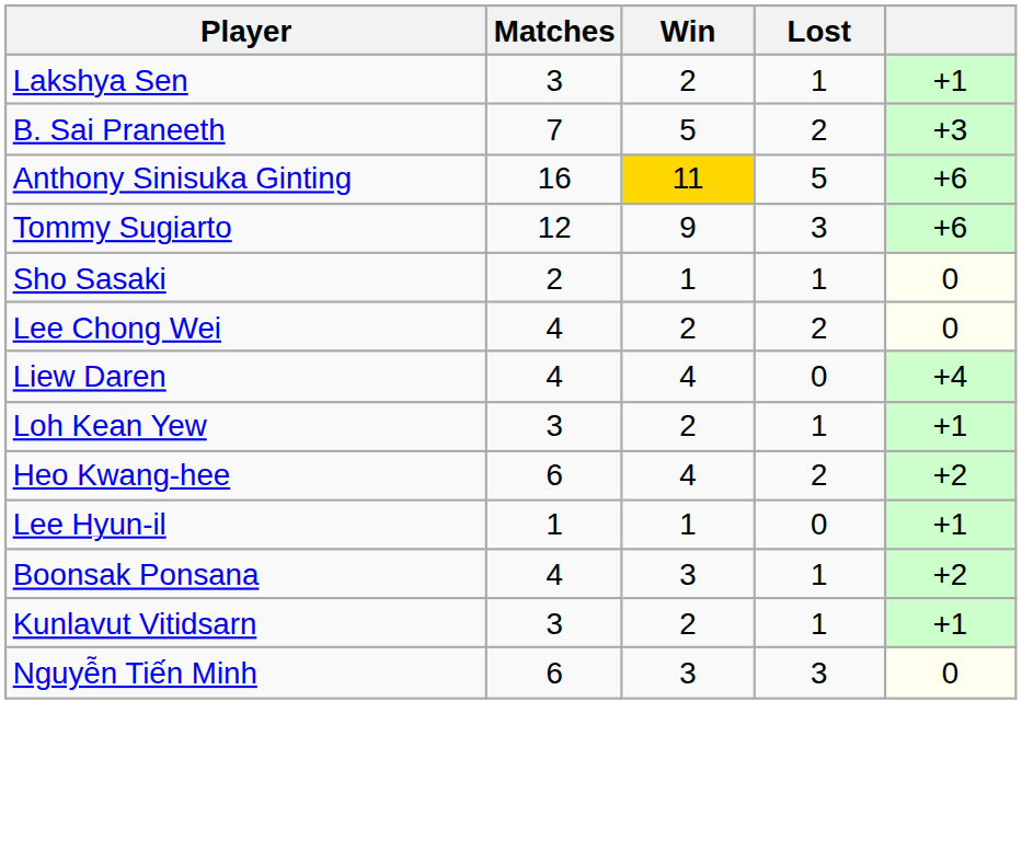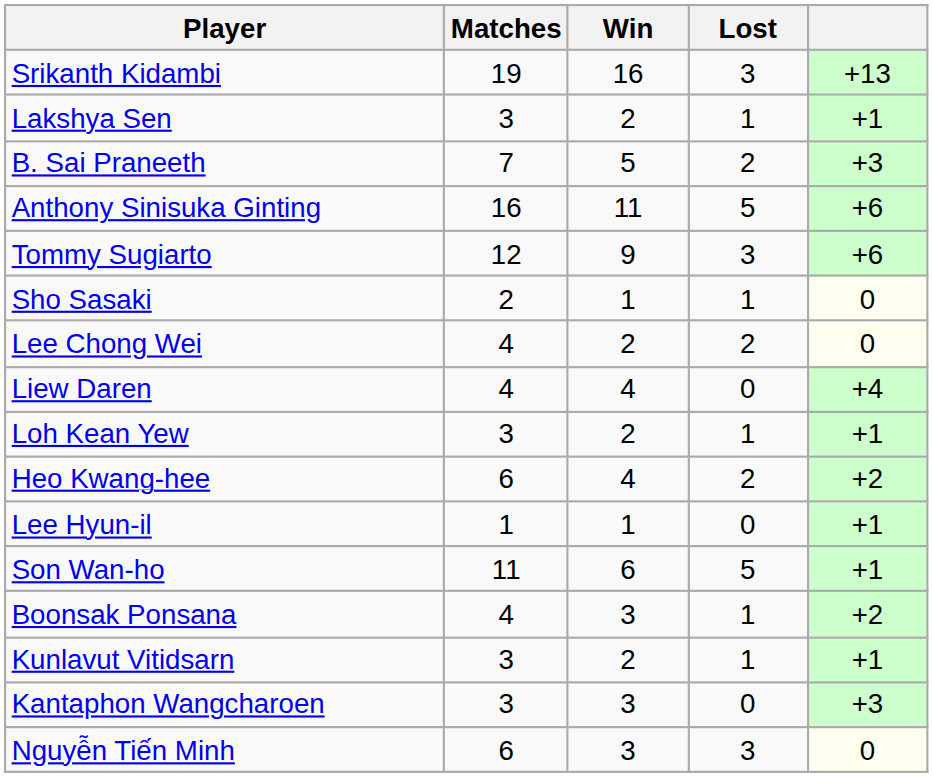+ row: Srikanth Kidambi | 19 | 16 | 3 | +13
Anthony Sinisuka Ginting | Win: gold background -> no background
+ row: Son Wan-ho | 11 | 6 | 5 | +1
+ row: Kantaphon Wangcharoen | 3 | 3 | 0 | +3
